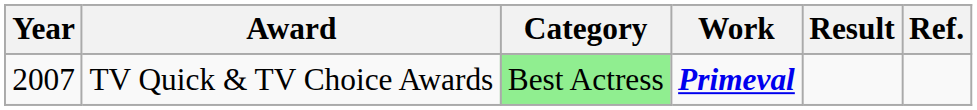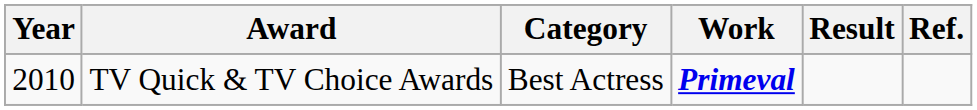TV Quick & TV Choice Awards | Year: 2007 -> 2010
TV Quick & TV Choice Awards | Category: lightgreen background -> no background
